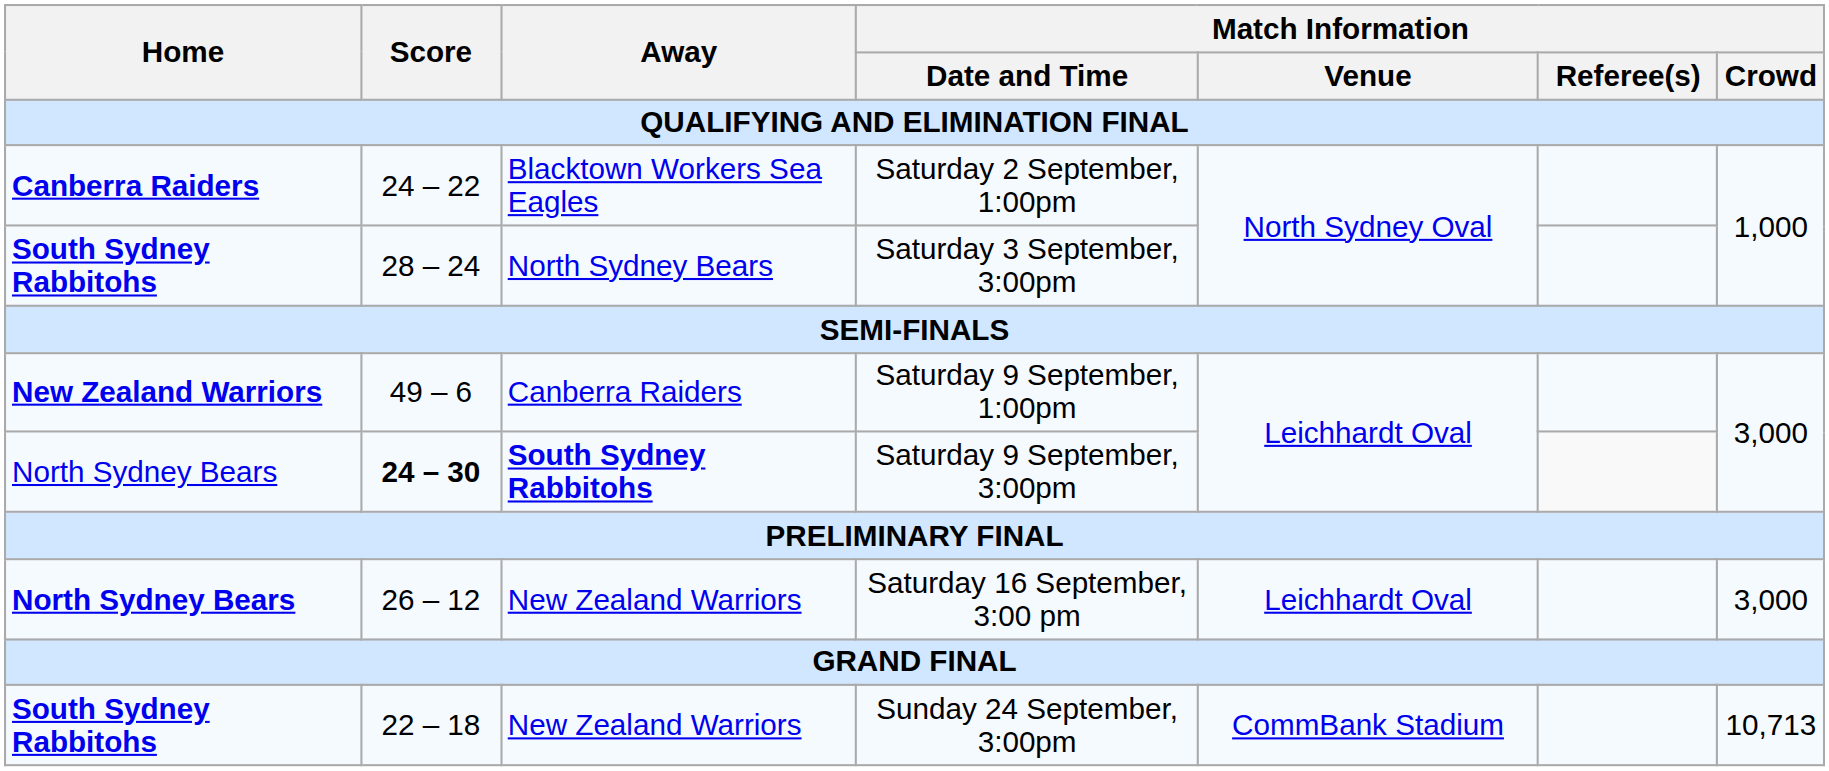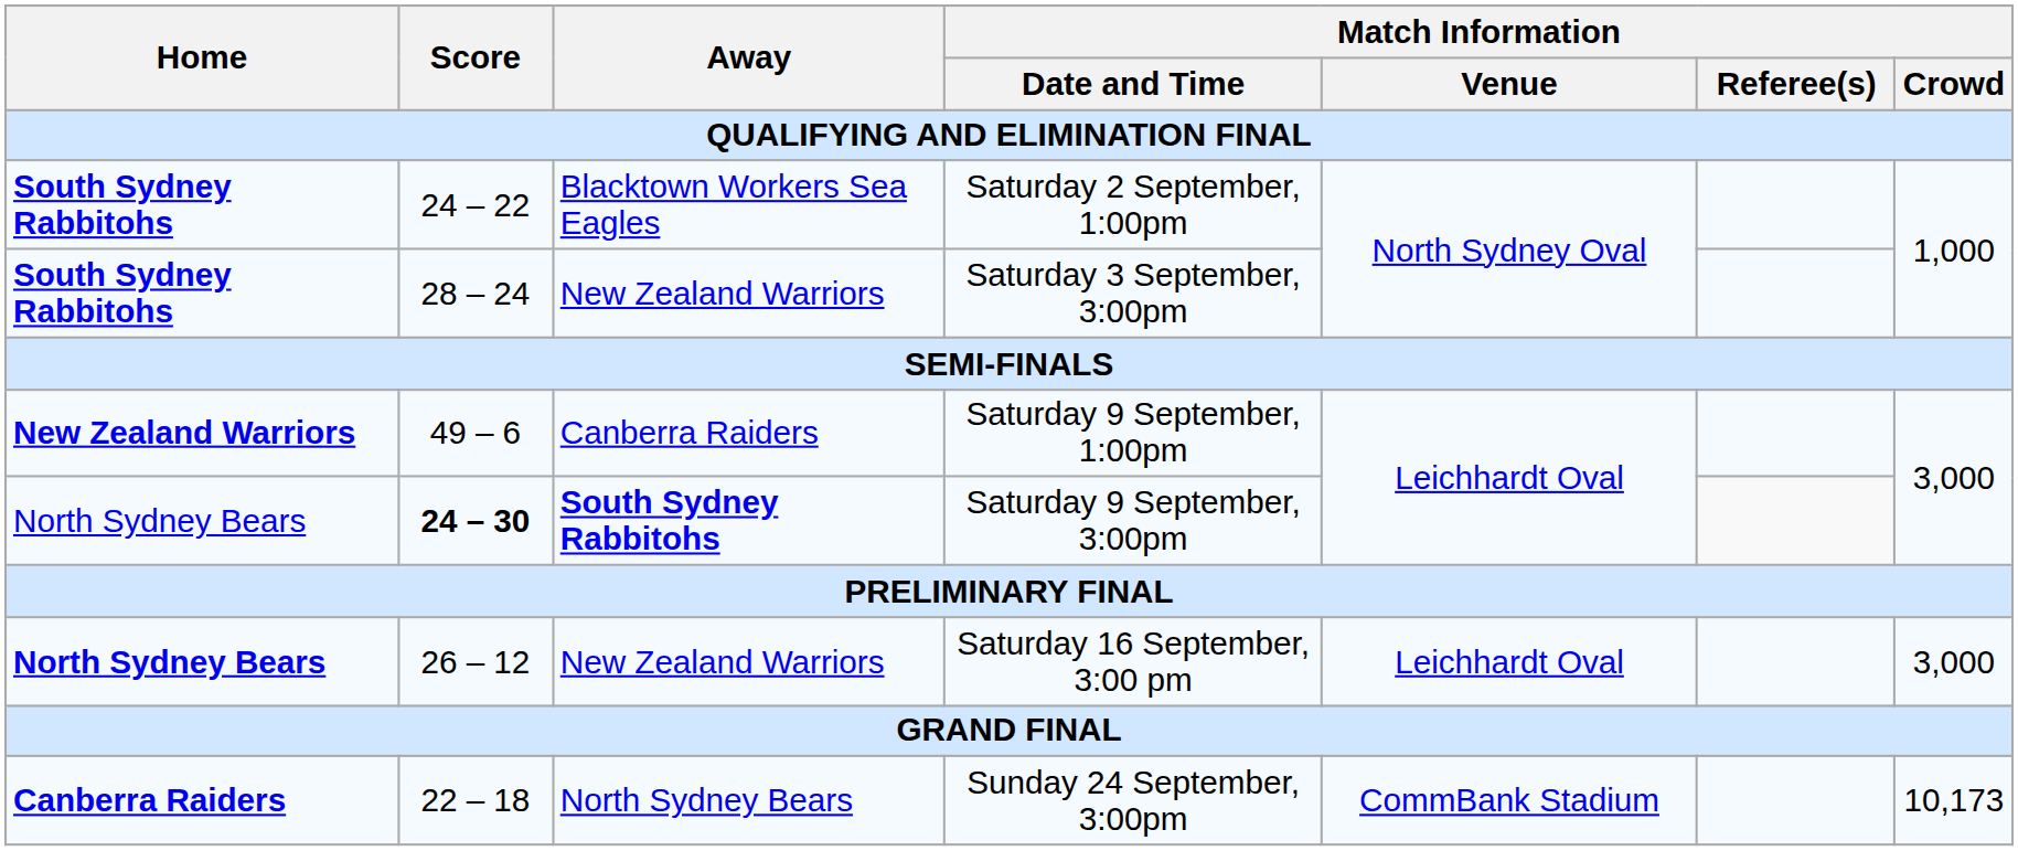Saturday 2 September, 1:00pm | Home: Canberra Raiders -> South Sydney Rabbitohs
Saturday 3 September, 3:00pm | Away: North Sydney Bears -> New Zealand Warriors
Sunday 24 September, 3:00pm | Home: South Sydney Rabbitohs -> Canberra Raiders
Sunday 24 September, 3:00pm | Away: New Zealand Warriors -> North Sydney Bears
Sunday 24 September, 3:00pm | Match Information / Crowd: 10,713 -> 10,173
